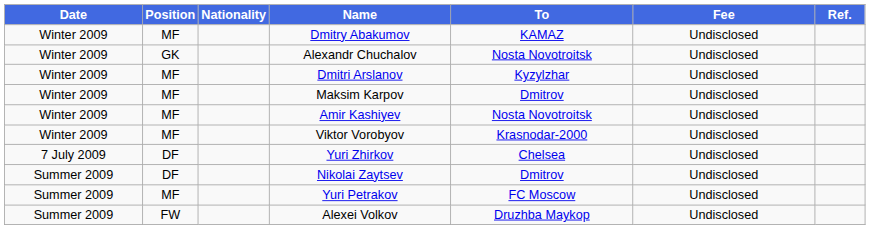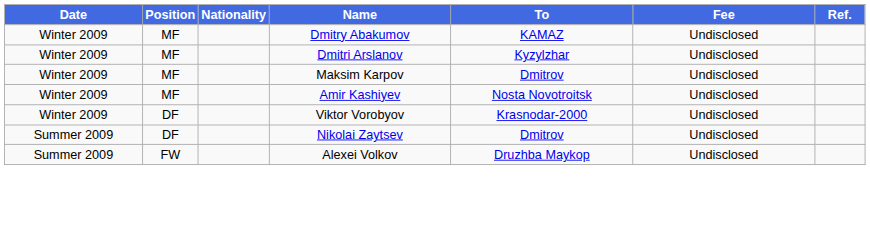- row: Winter 2009 | GK | Alexandr Chuchalov | Nosta Novotroitsk | Undisclosed
Viktor Vorobyov | Position: MF -> DF
- row: 7 July 2009 | DF | Yuri Zhirkov | Chelsea | Undisclosed
- row: Summer 2009 | MF | Yuri Petrakov | FC Moscow | Undisclosed
